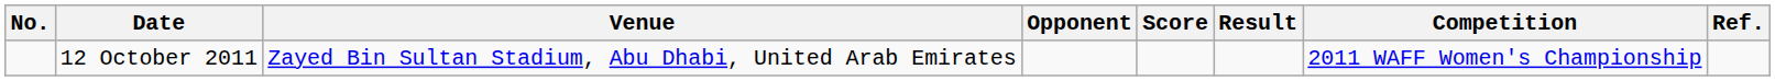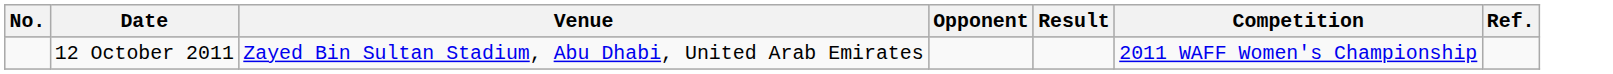- column: Score
